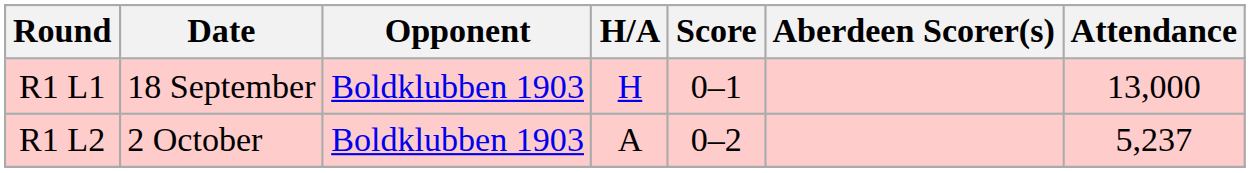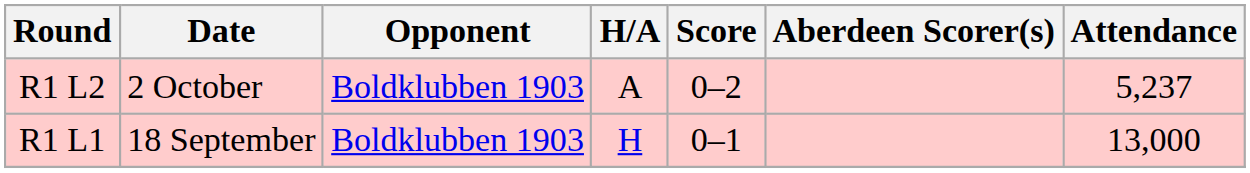rows swapped: R1 L1 <-> R1 L2
